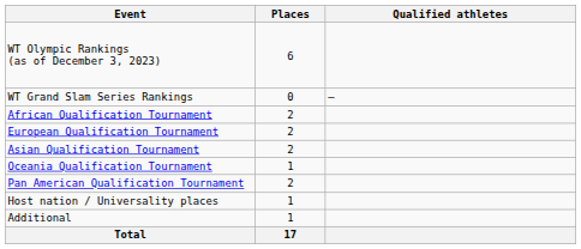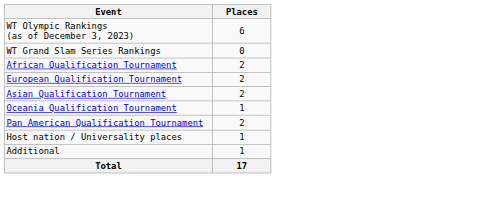- column: Qualified athletes | —
